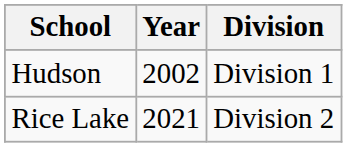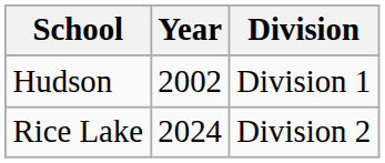Rice Lake | Year: 2021 -> 2024
